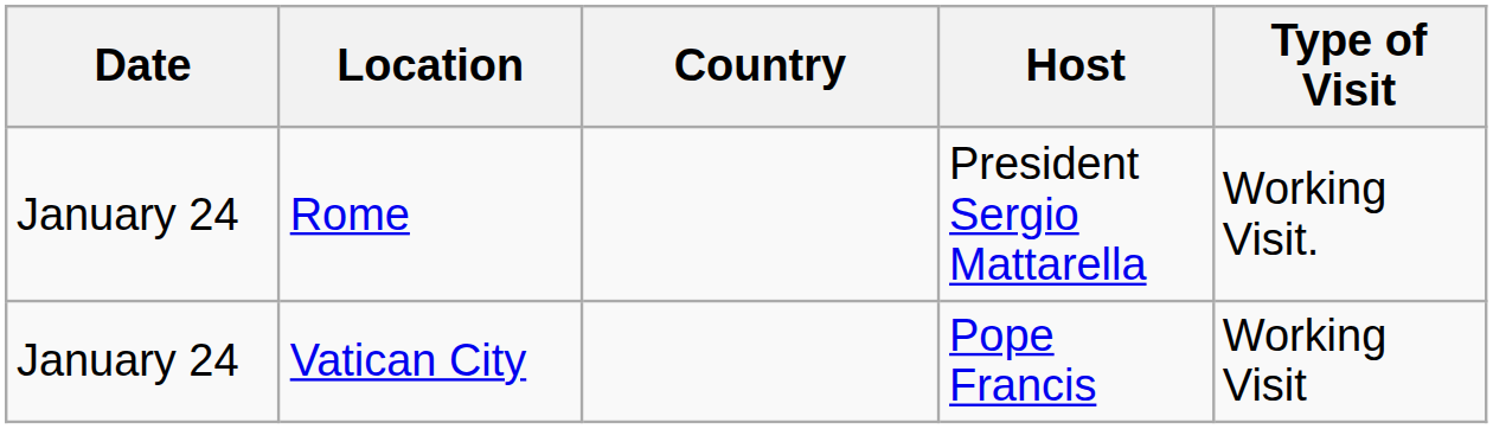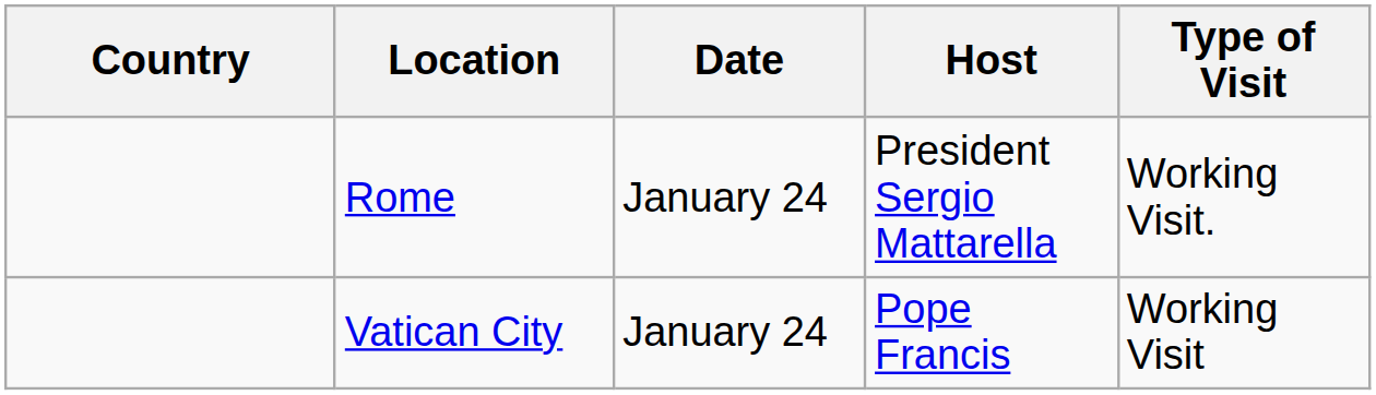columns swapped: Country <-> Date
